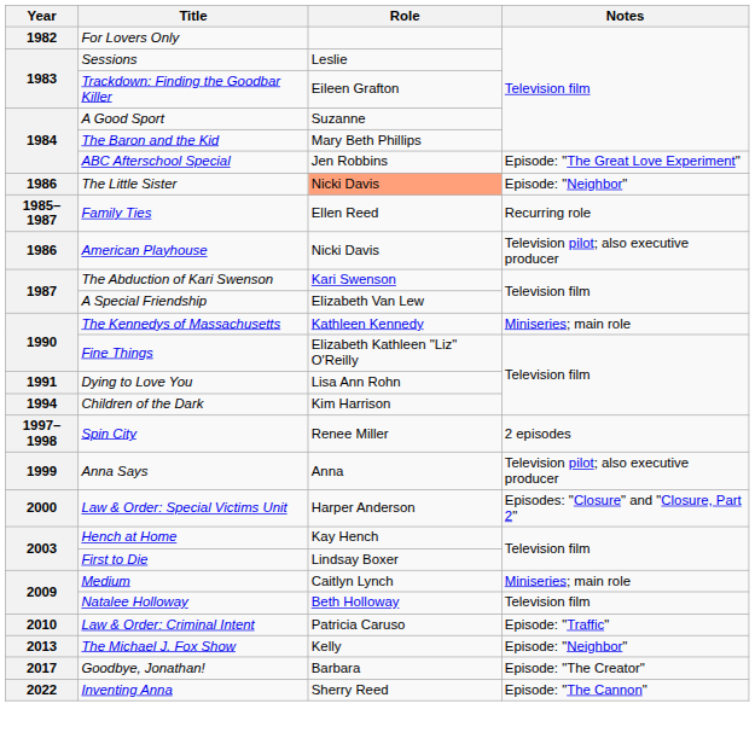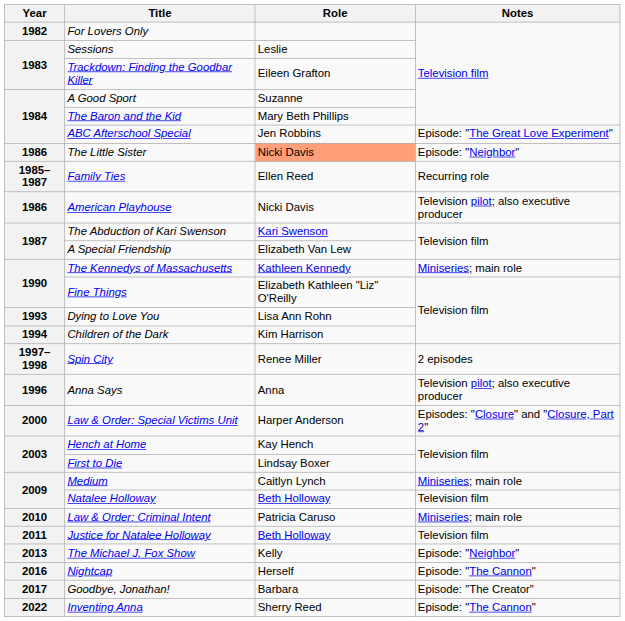Dying to Love You | Year: 1991 -> 1993
Anna Says | Year: 1999 -> 1996
Law & Order: Criminal Intent | Notes: Episode: "Traffic" -> Miniseries; main role
+ row: 2011 | Justice for Natalee Holloway | Beth Holloway | Television film
+ row: 2016 | Nightcap | Herself | Episode: "The Cannon"
